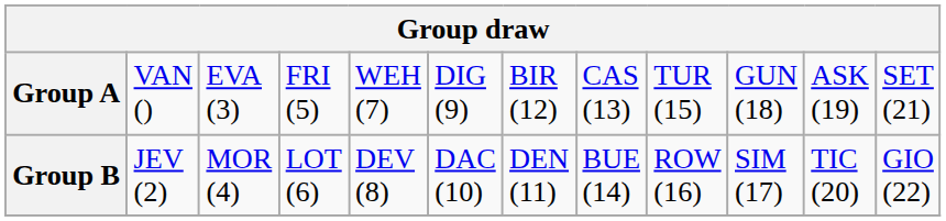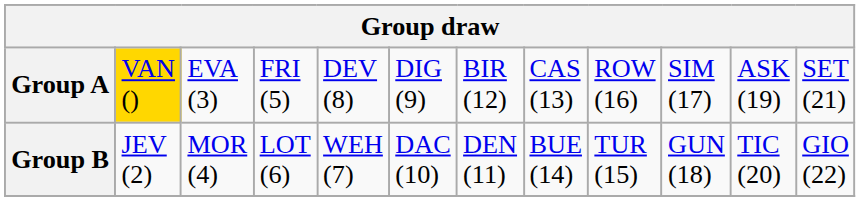Group A | column 2: no background -> gold background
Group A | column 5: WEH (7) -> DEV (8)
Group A | column 9: TUR (15) -> ROW (16)
Group A | column 10: GUN (18) -> SIM (17)
Group B | column 5: DEV (8) -> WEH (7)
Group B | column 9: ROW (16) -> TUR (15)
Group B | column 10: SIM (17) -> GUN (18)
